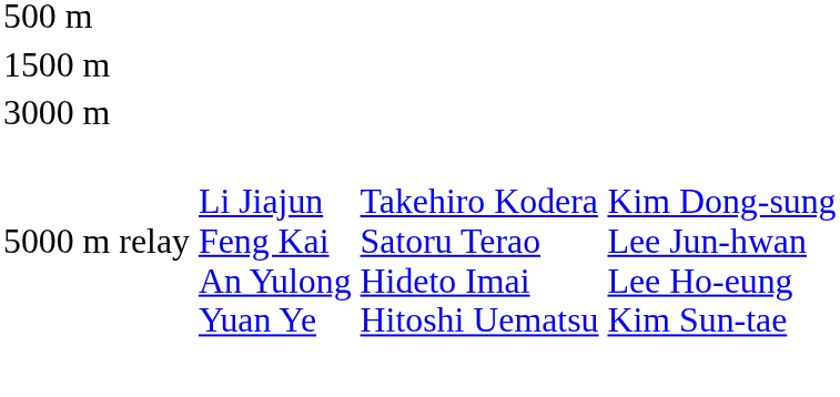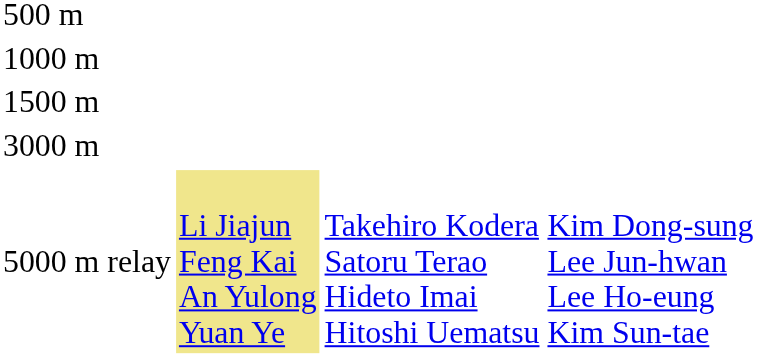+ row: 1000 m
5000 m relay | column 2: no background -> khaki background
